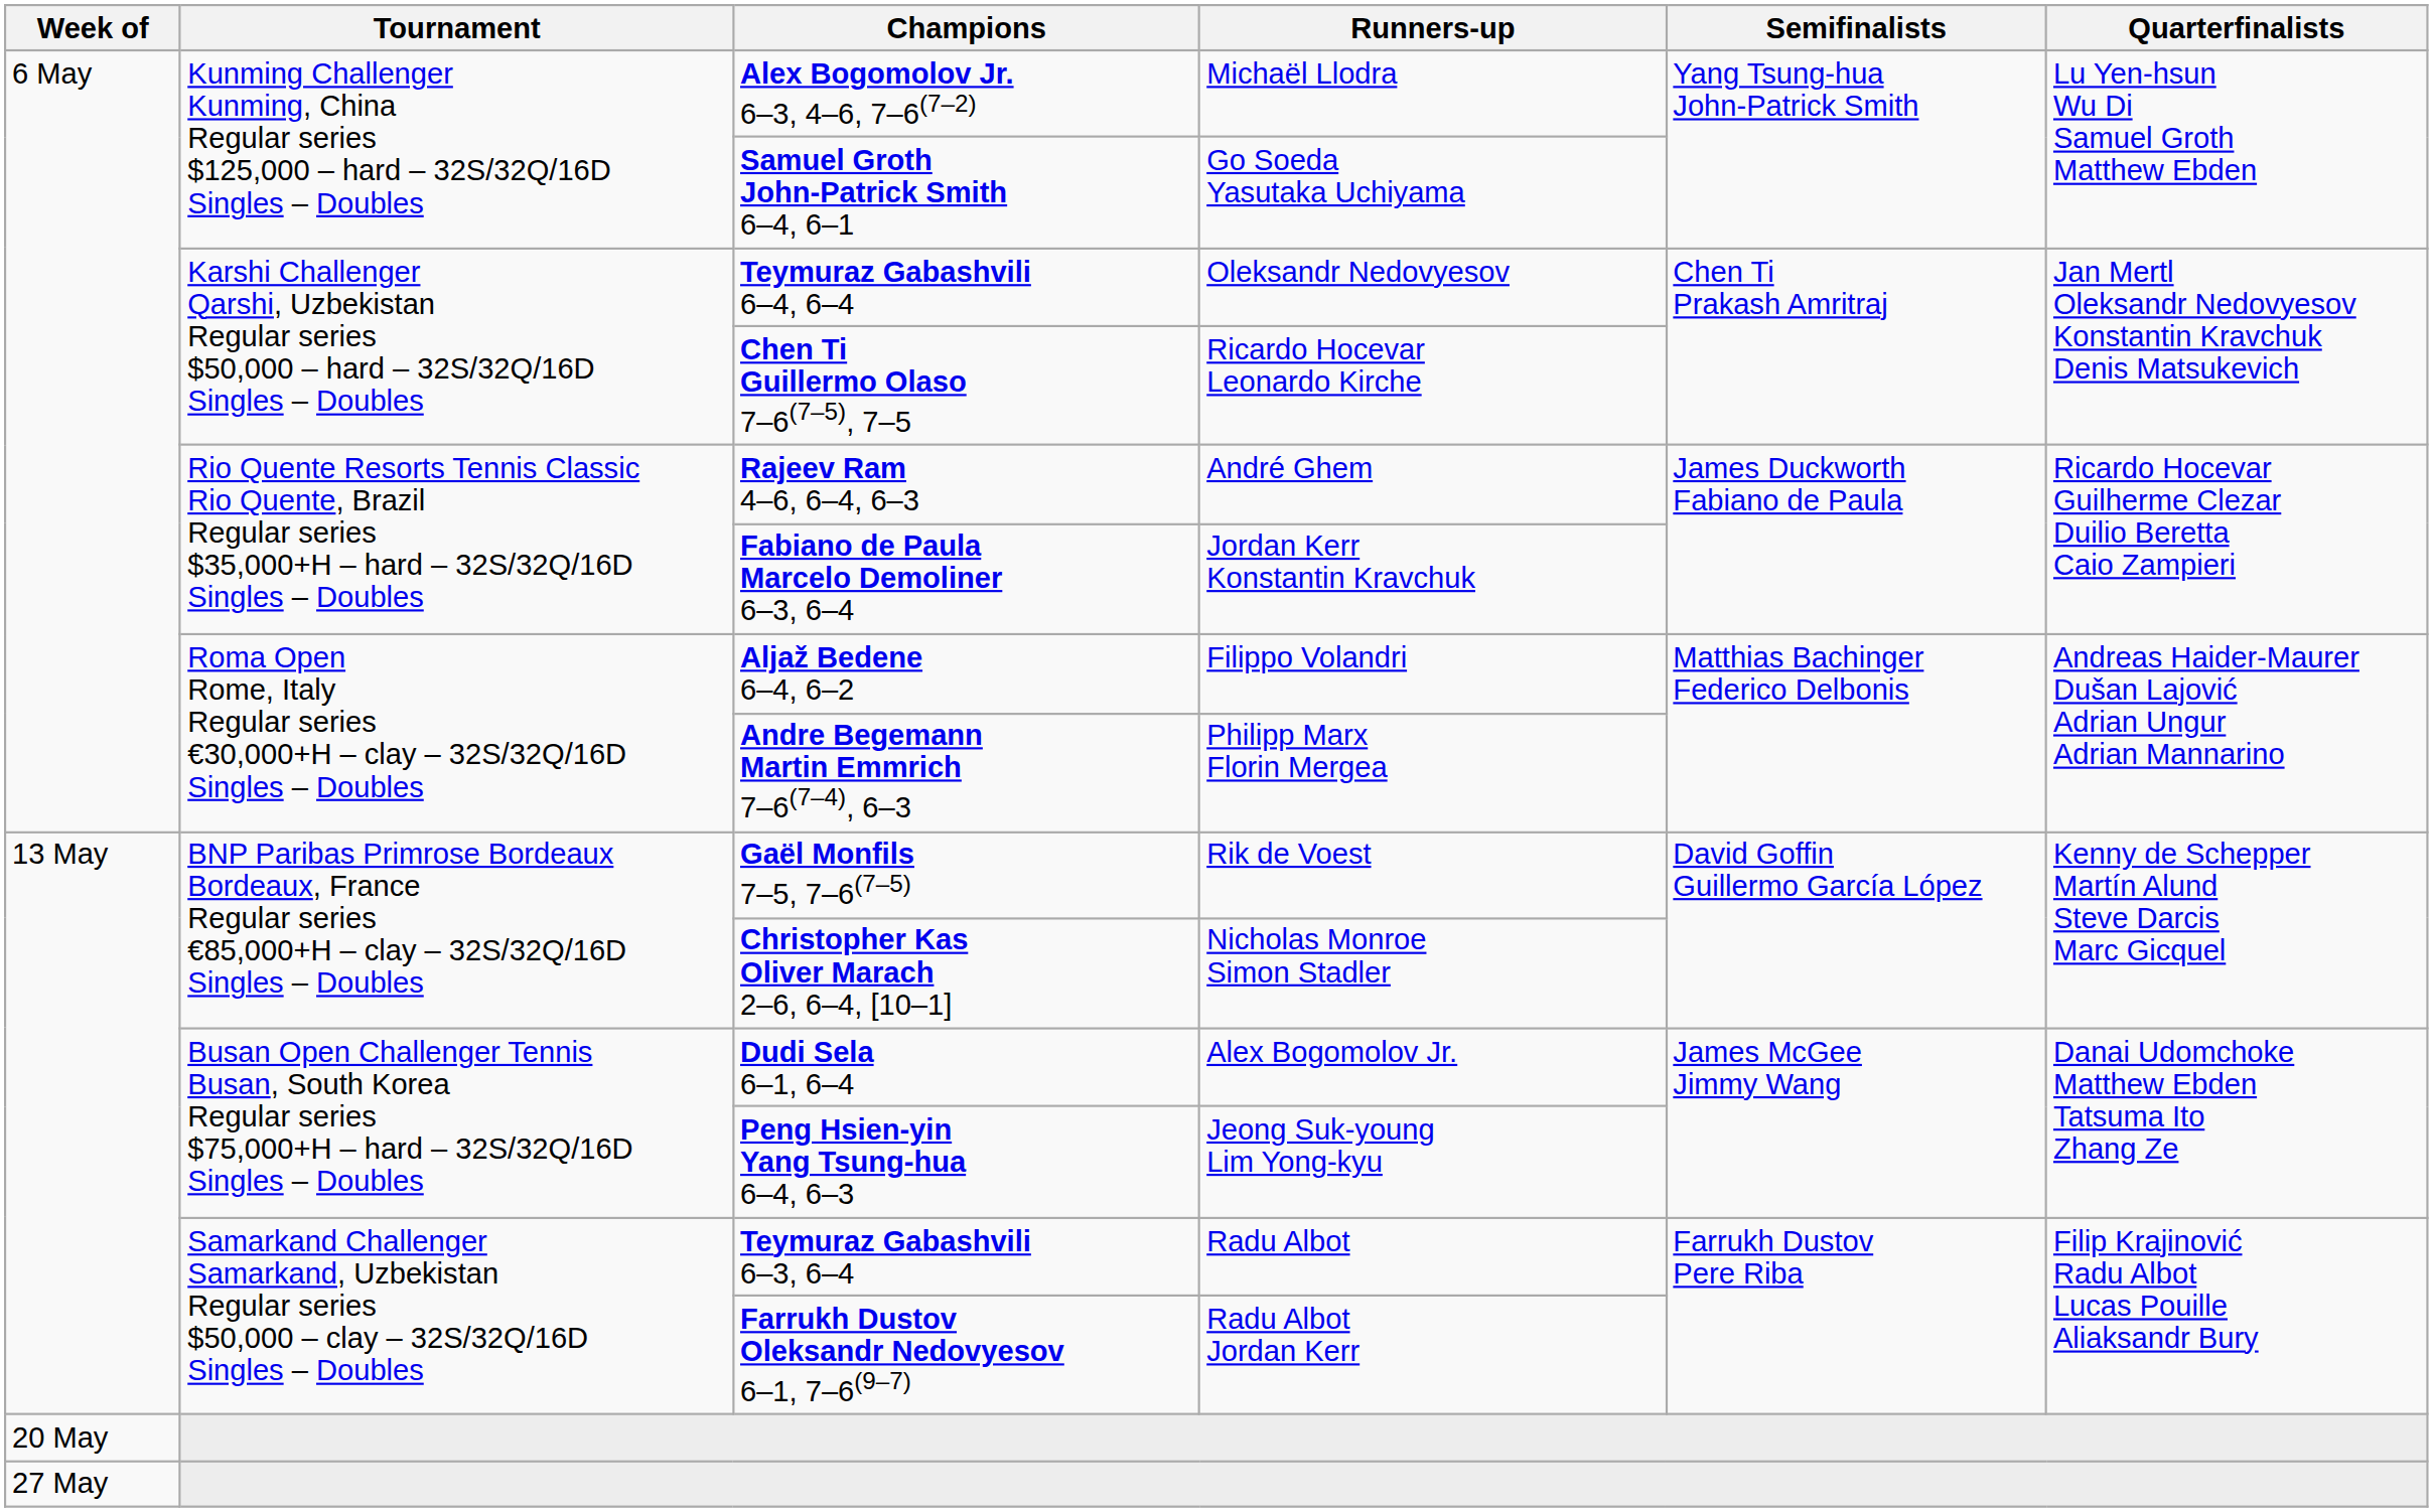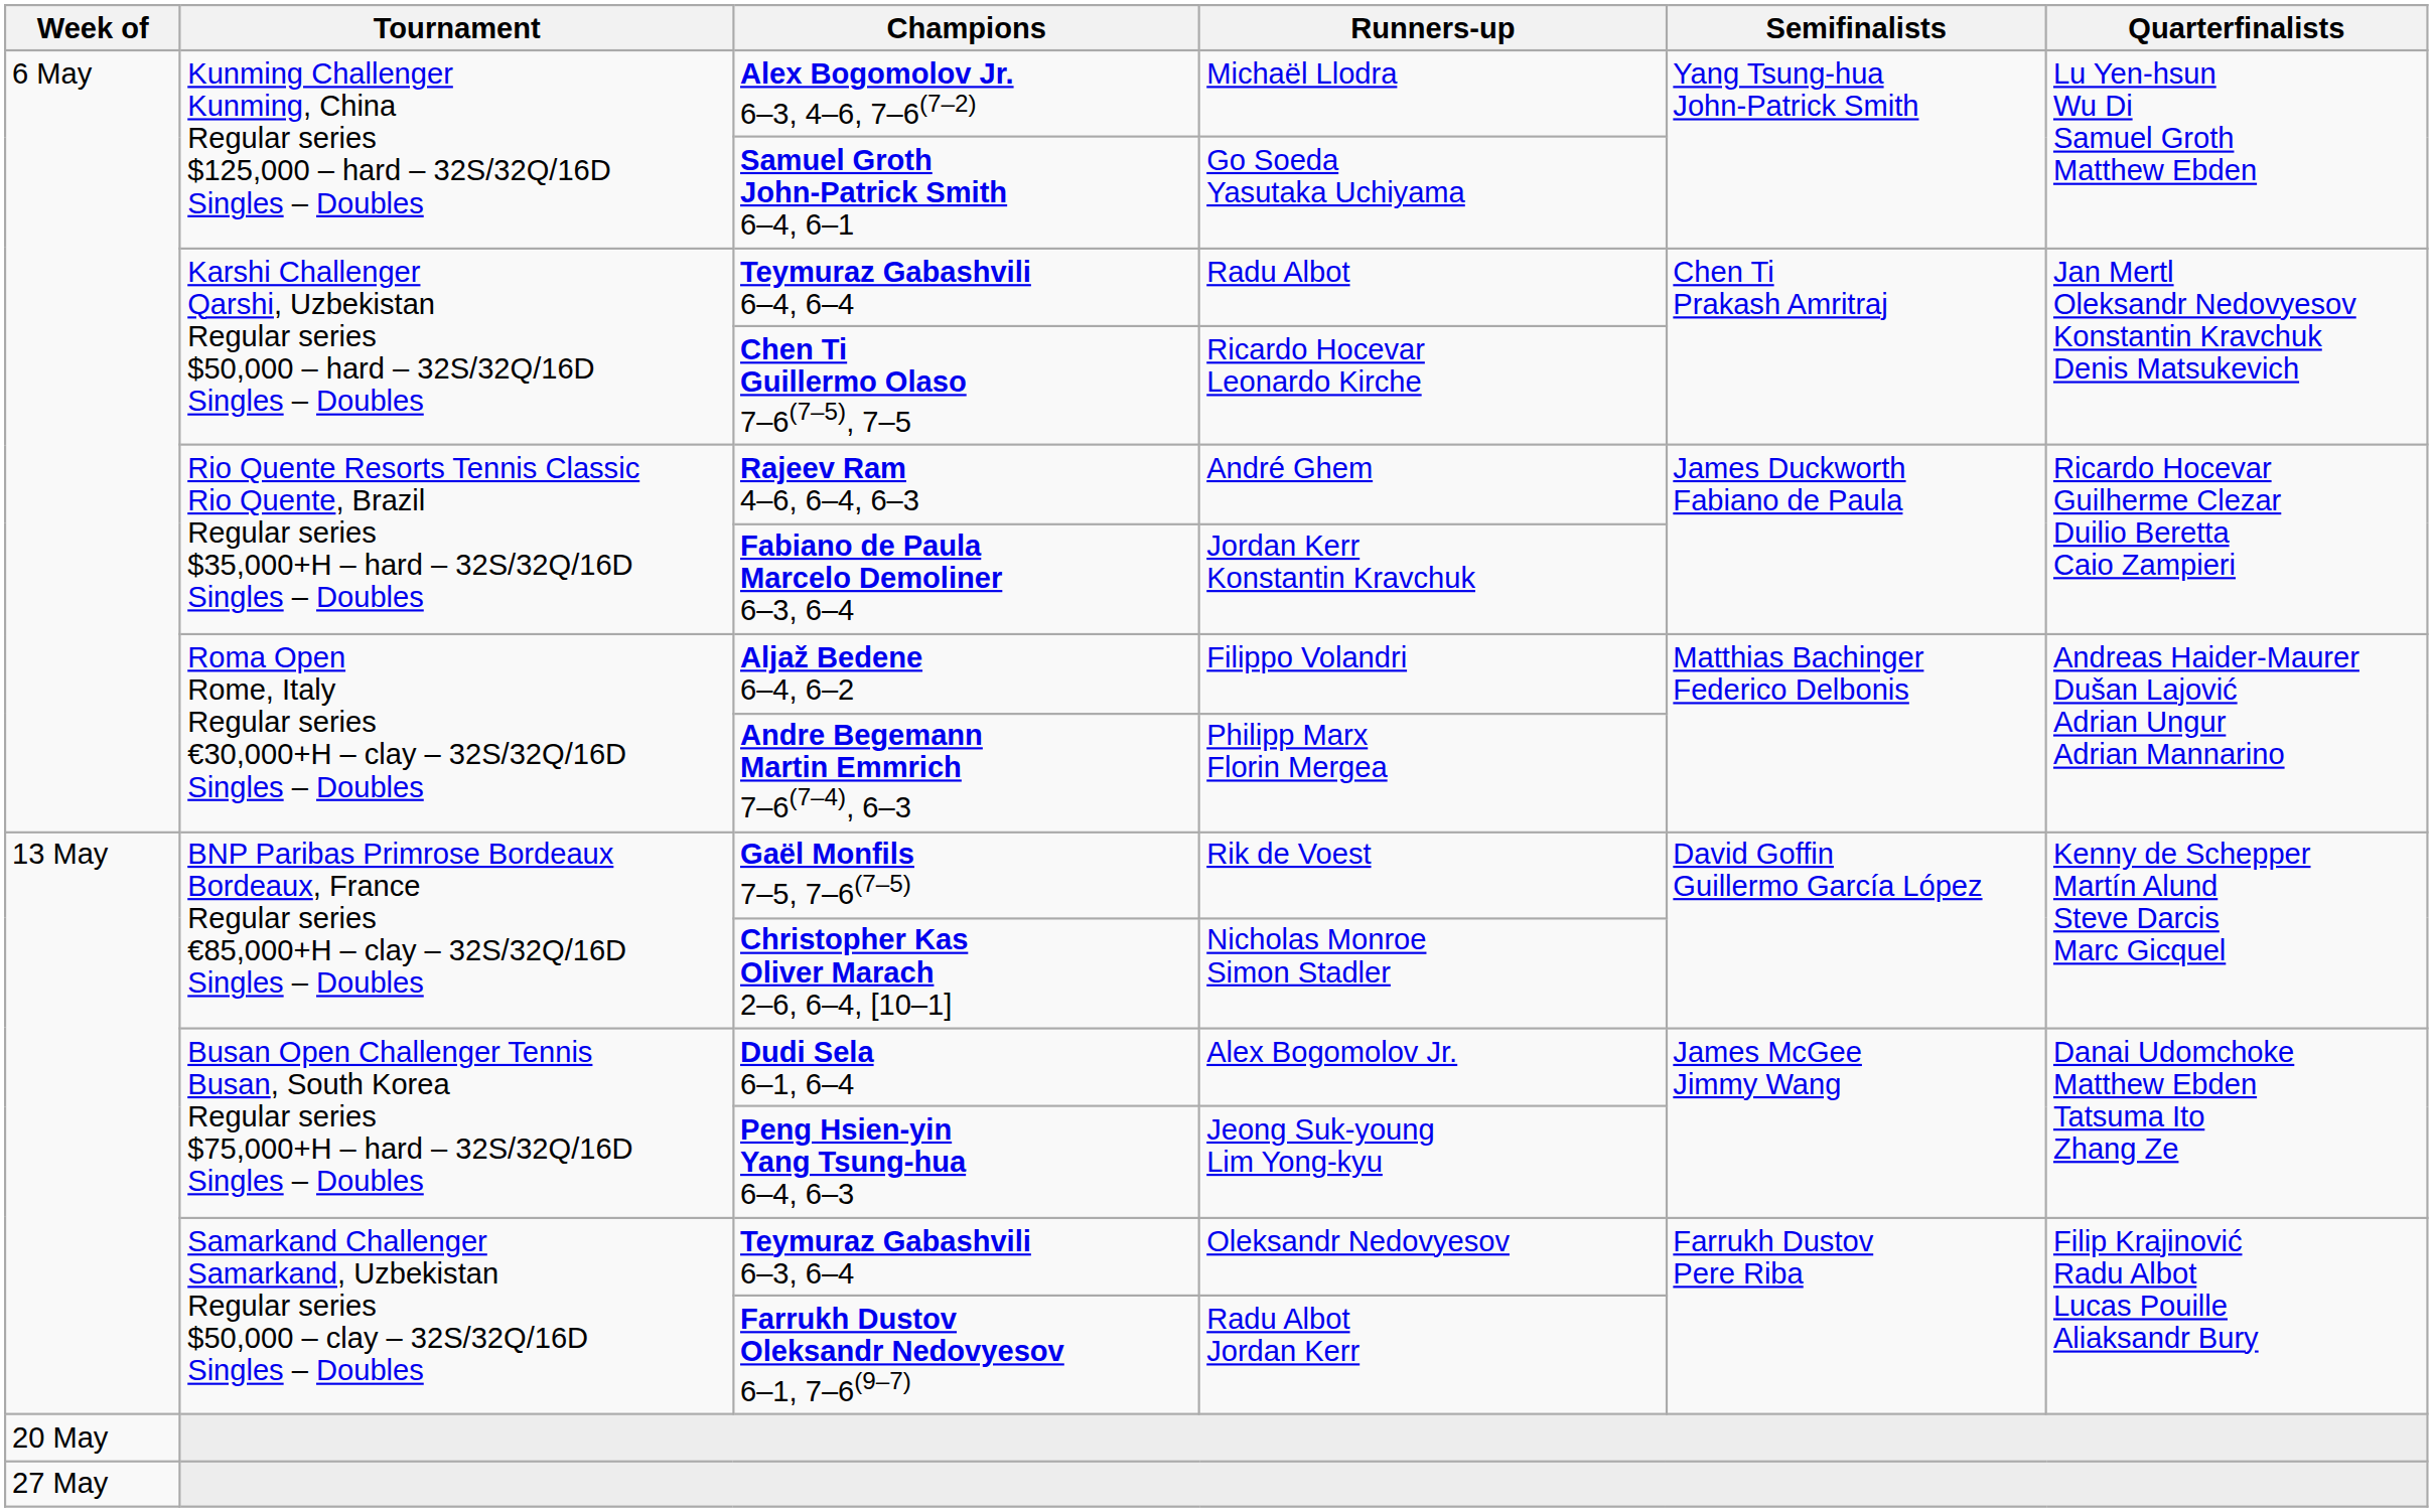Teymuraz Gabashvili 6–4, 6–4 | Runners-up: Oleksandr Nedovyesov -> Radu Albot
Teymuraz Gabashvili 6–3, 6–4 | Runners-up: Radu Albot -> Oleksandr Nedovyesov
